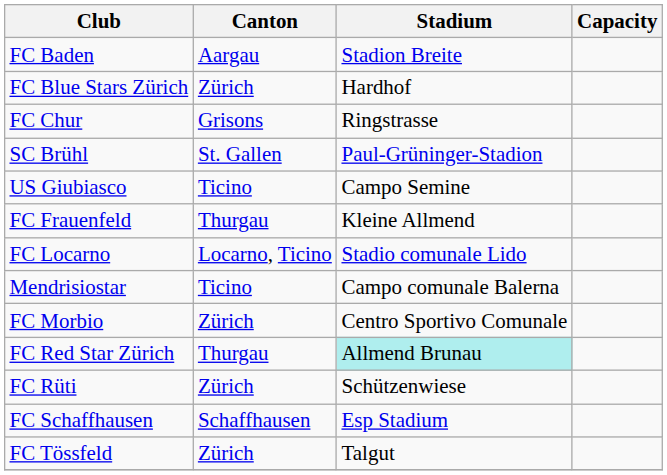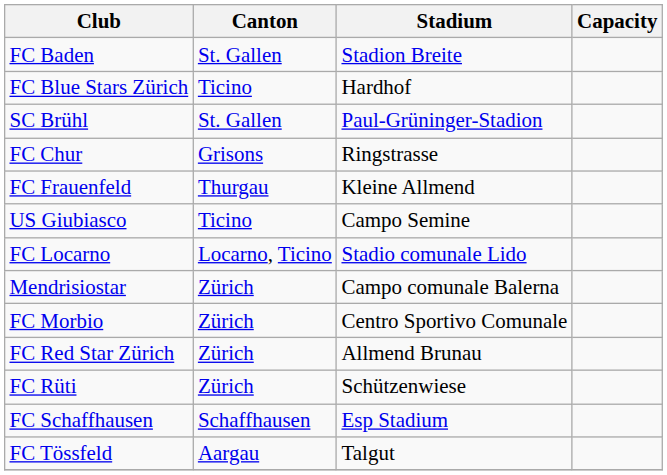FC Baden | Canton: Aargau -> St. Gallen
FC Blue Stars Zürich | Canton: Zürich -> Ticino
rows swapped: SC Brühl <-> FC Chur
rows swapped: FC Frauenfeld <-> US Giubiasco
Mendrisiostar | Canton: Ticino -> Zürich
FC Red Star Zürich | Canton: Thurgau -> Zürich
FC Red Star Zürich | Stadium: paleturquoise background -> no background
FC Tössfeld | Canton: Zürich -> Aargau
